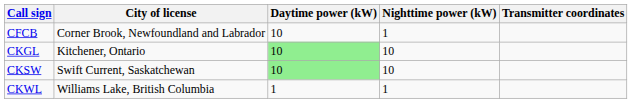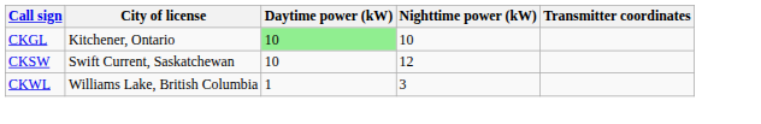- row: CFCB | Corner Brook, Newfoundland and Labrador | 10 | 1
CKSW | Daytime power (kW): lightgreen background -> no background
CKSW | Nighttime power (kW): 10 -> 12
CKWL | Nighttime power (kW): 1 -> 3
